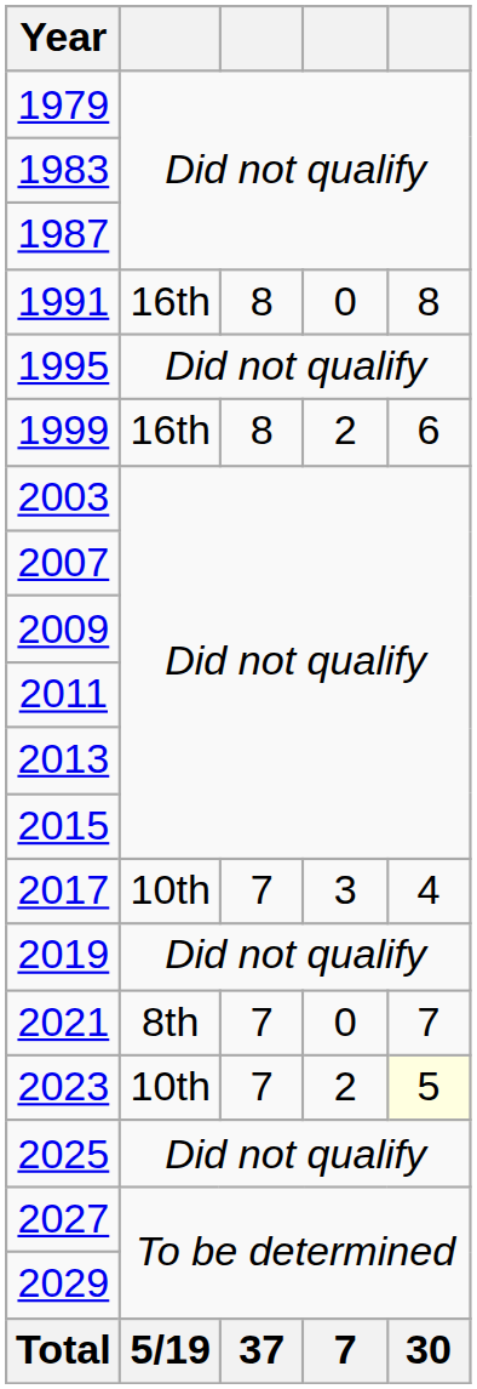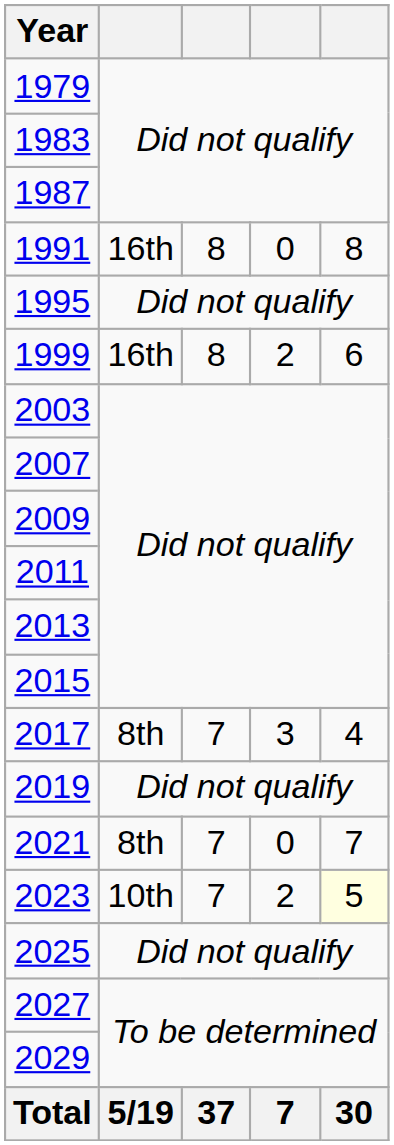2017 | column 2: 10th -> 8th
